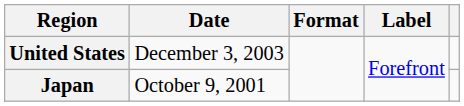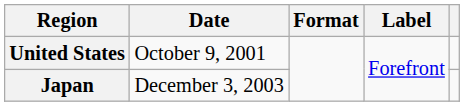United States | Date: December 3, 2003 -> October 9, 2001
Japan | Date: October 9, 2001 -> December 3, 2003
